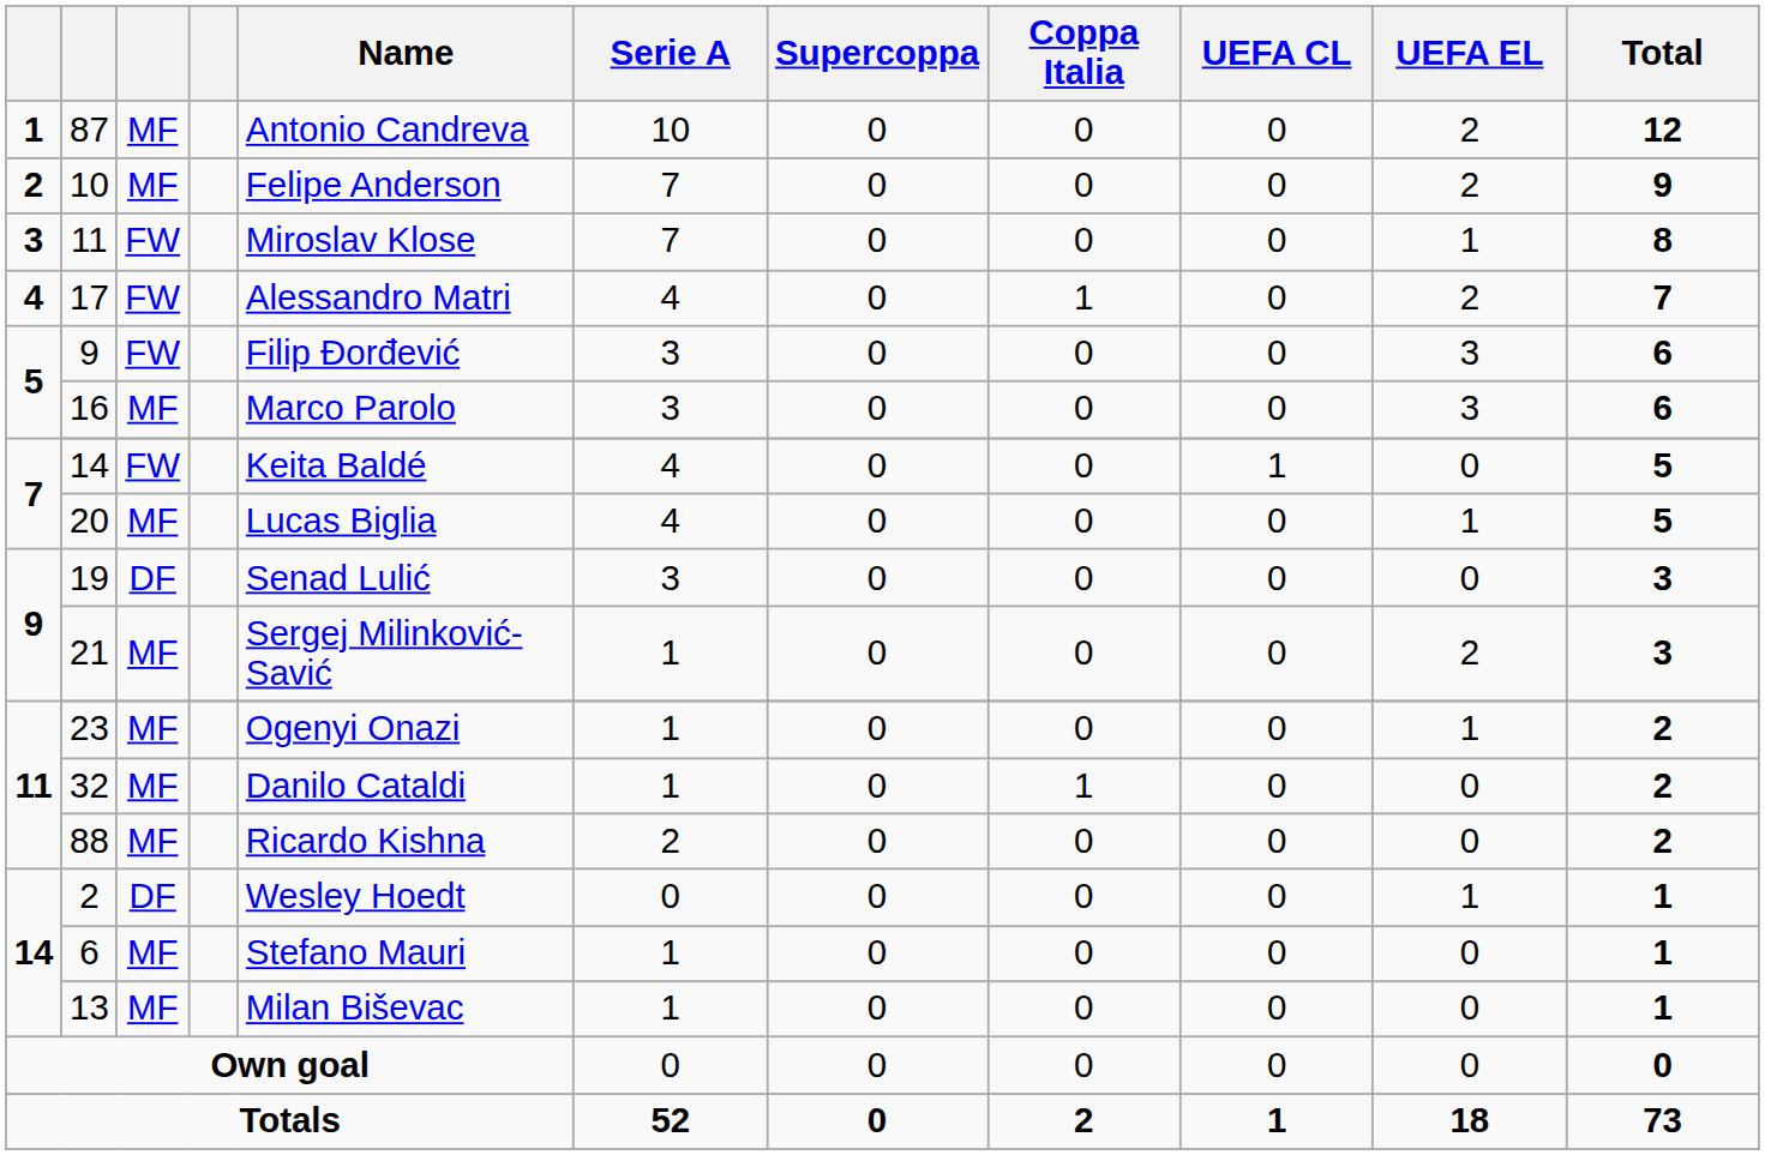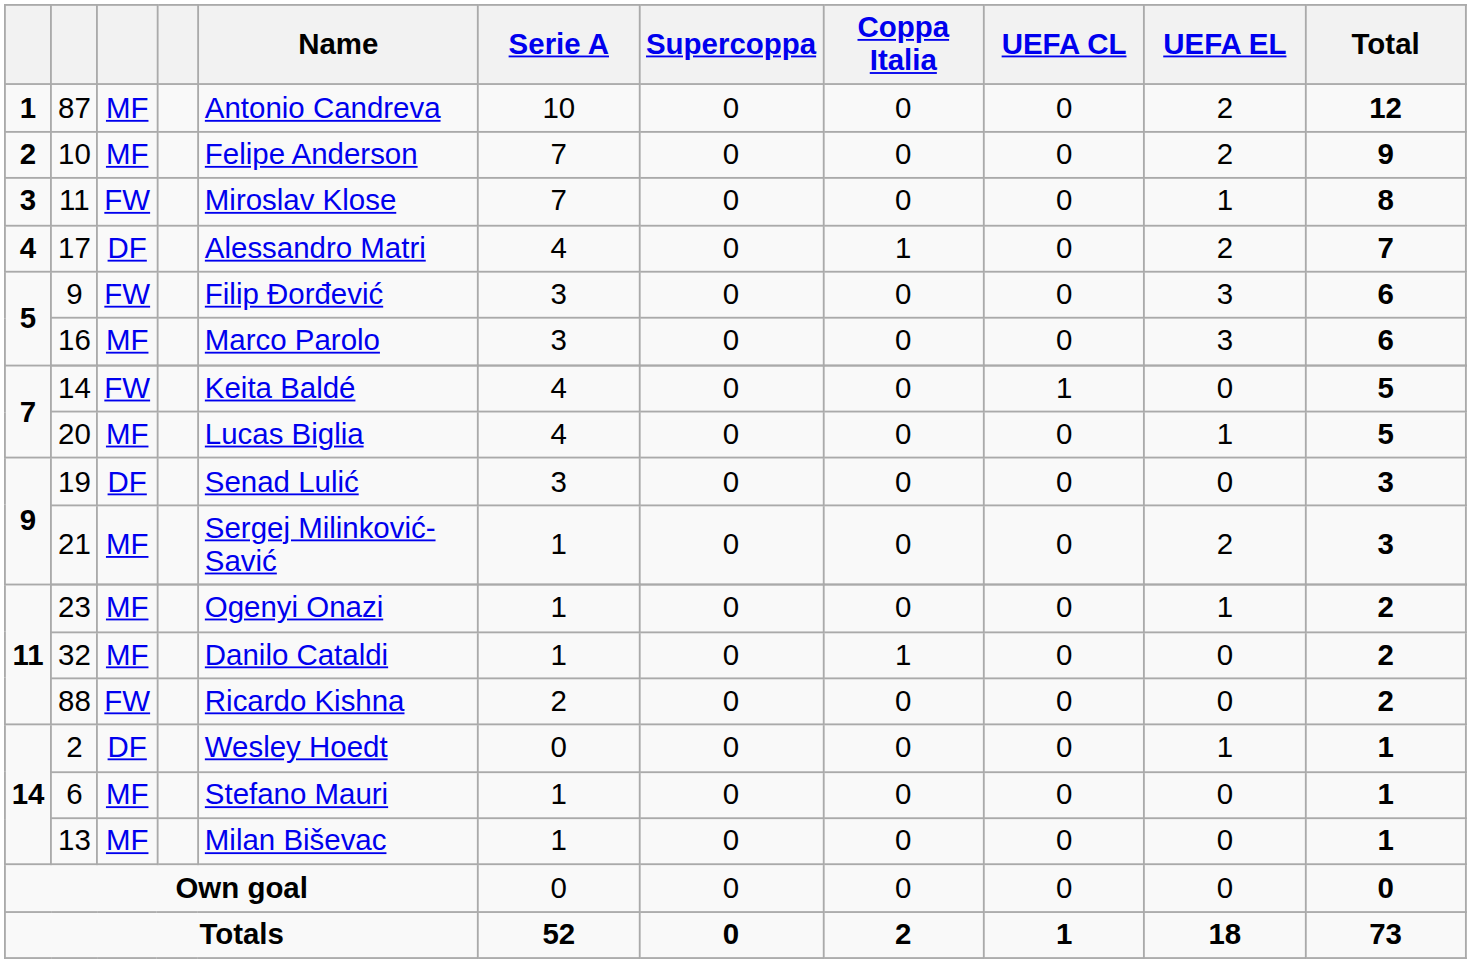17 | column 3: FW -> DF
88 | column 3: MF -> FW
